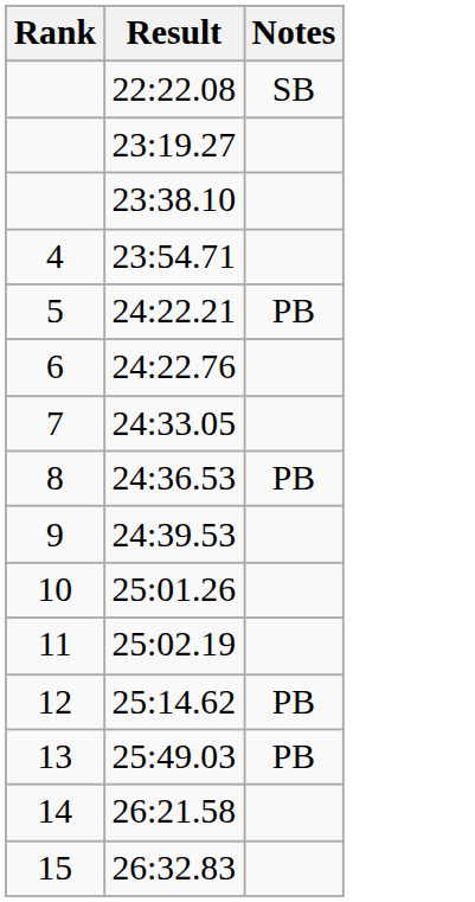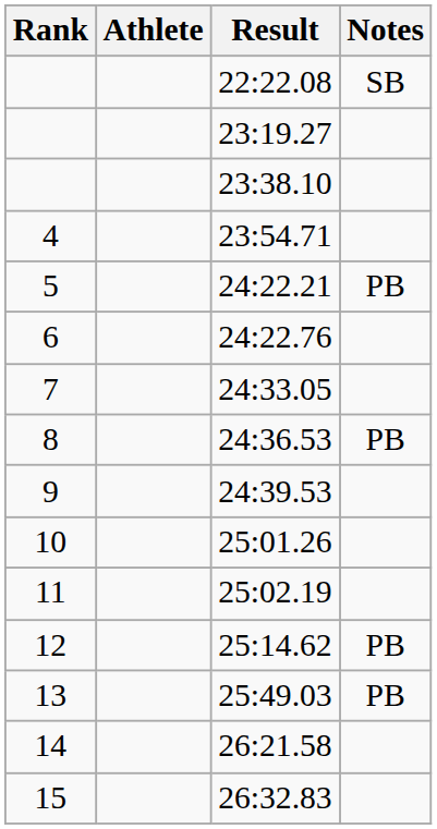+ column: Athlete
